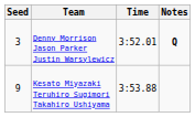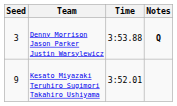Denny Morrison Jason Parker Justin Warsylewicz | Time: 3:52.01 -> 3:53.88
Kesato Miyazaki Teruhiro Sugimori Takahiro Ushiyama | Time: 3:53.88 -> 3:52.01
